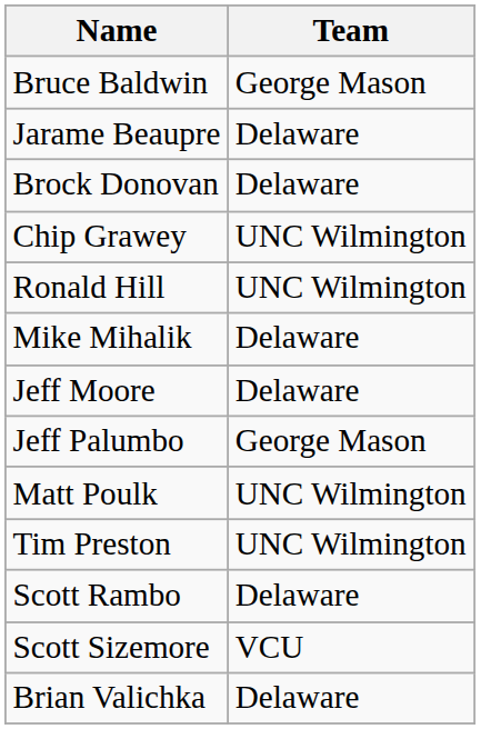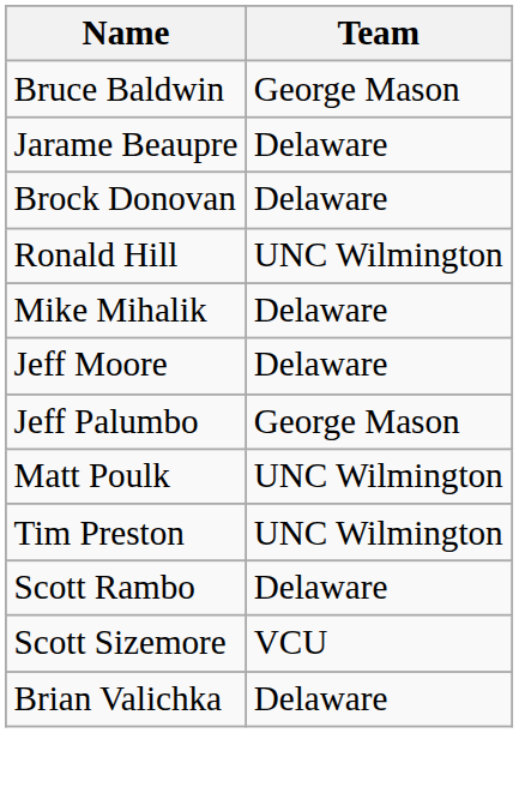- row: Chip Grawey | UNC Wilmington
